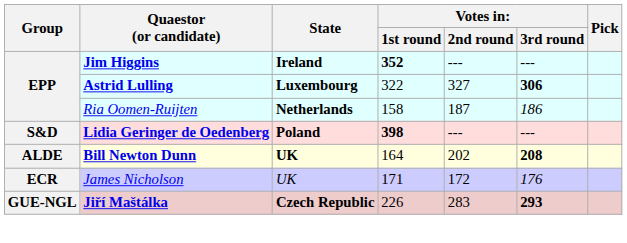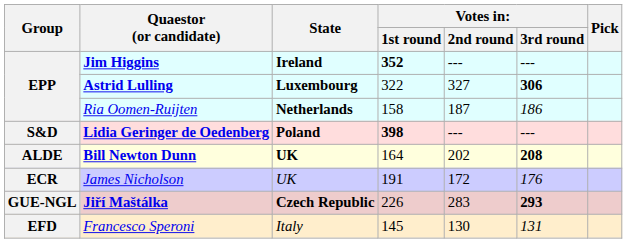James Nicholson | column 4: 171 -> 191
+ row: EFD | Francesco Speroni | Italy | 145 | 130 | 131
